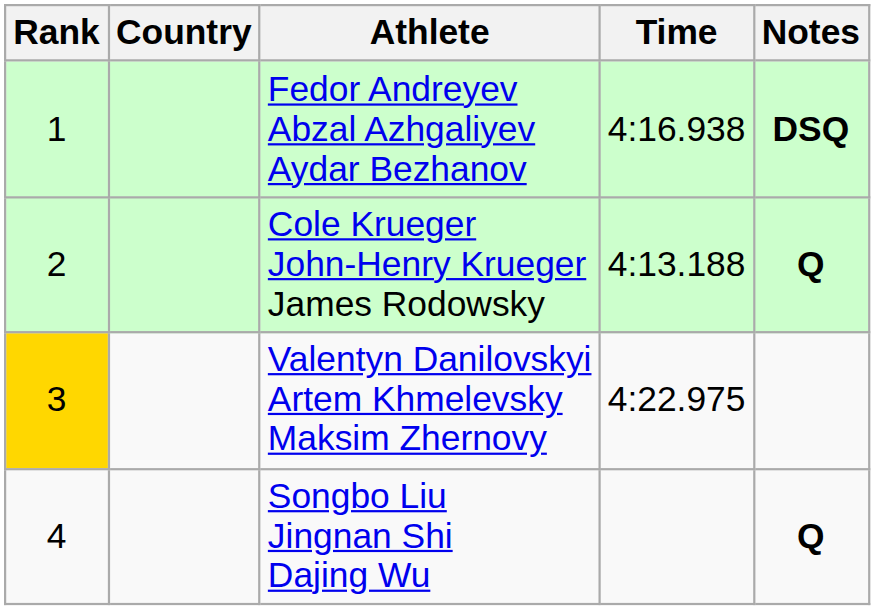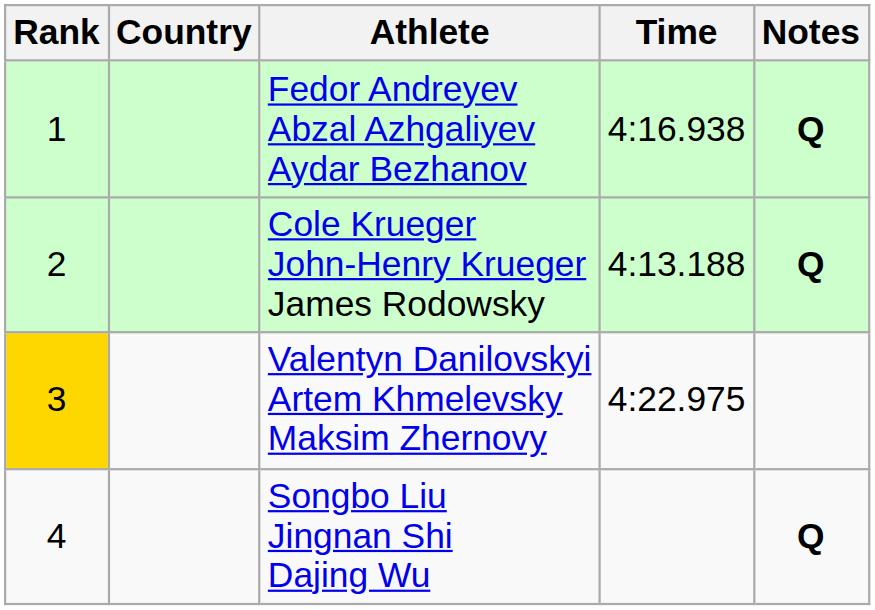Fedor Andreyev Abzal Azhgaliyev Aydar Bezhanov | Notes: DSQ -> Q
